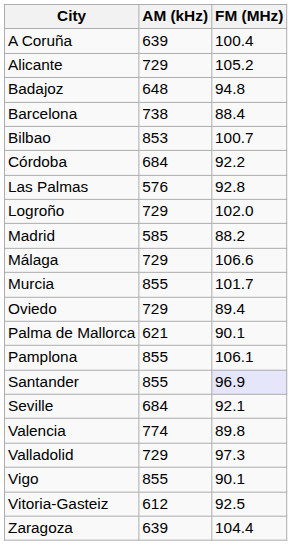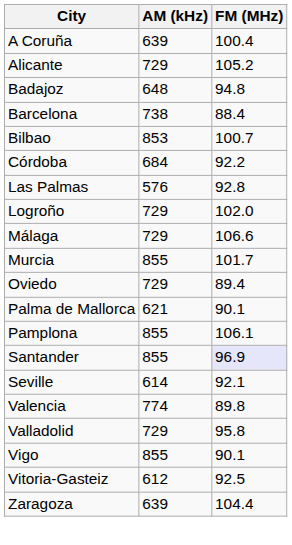- row: Madrid | 585 | 88.2
Seville | AM (kHz): 684 -> 614
Valladolid | FM (MHz): 97.3 -> 95.8
